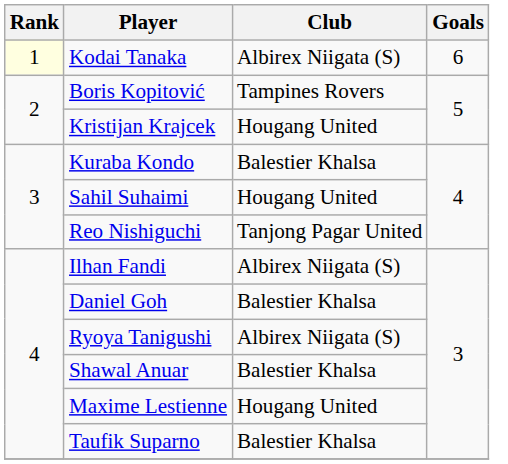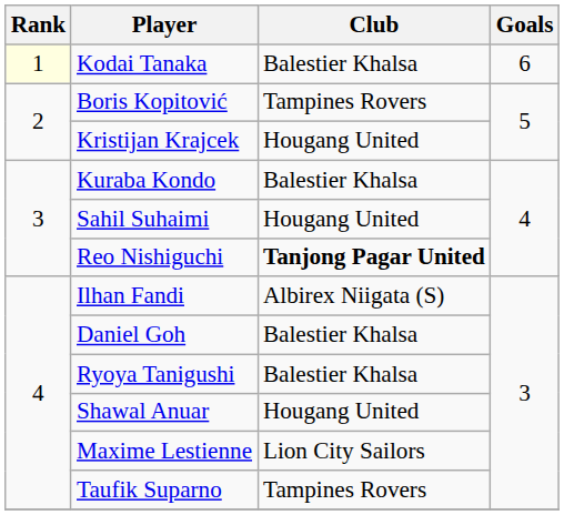Kodai Tanaka | Club: Albirex Niigata (S) -> Balestier Khalsa
Reo Nishiguchi | Club: normal -> bold
Ryoya Tanigushi | Club: Albirex Niigata (S) -> Balestier Khalsa
Shawal Anuar | Club: Balestier Khalsa -> Hougang United
Maxime Lestienne | Club: Hougang United -> Lion City Sailors
Taufik Suparno | Club: Balestier Khalsa -> Tampines Rovers
